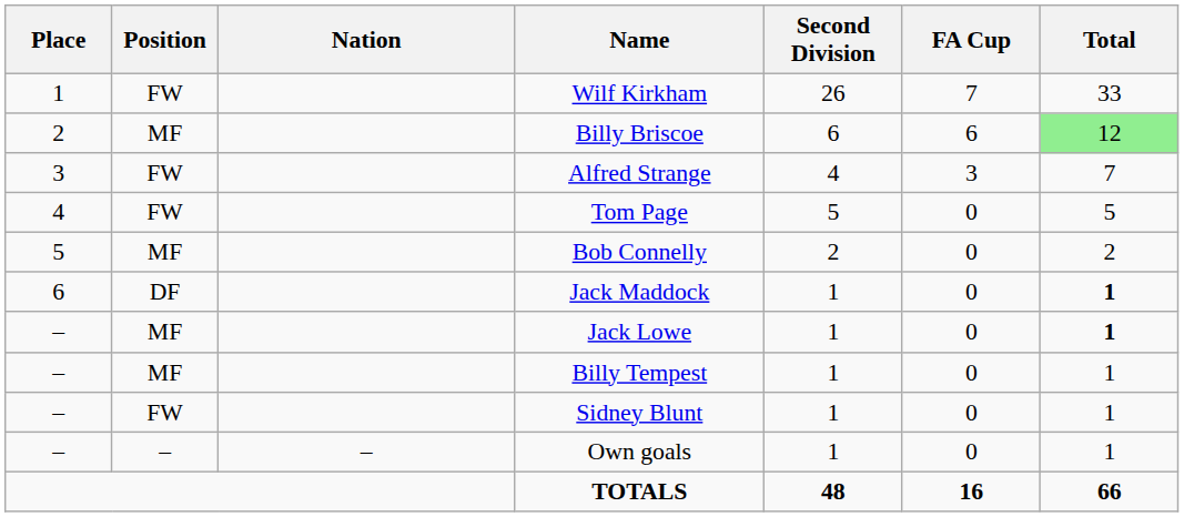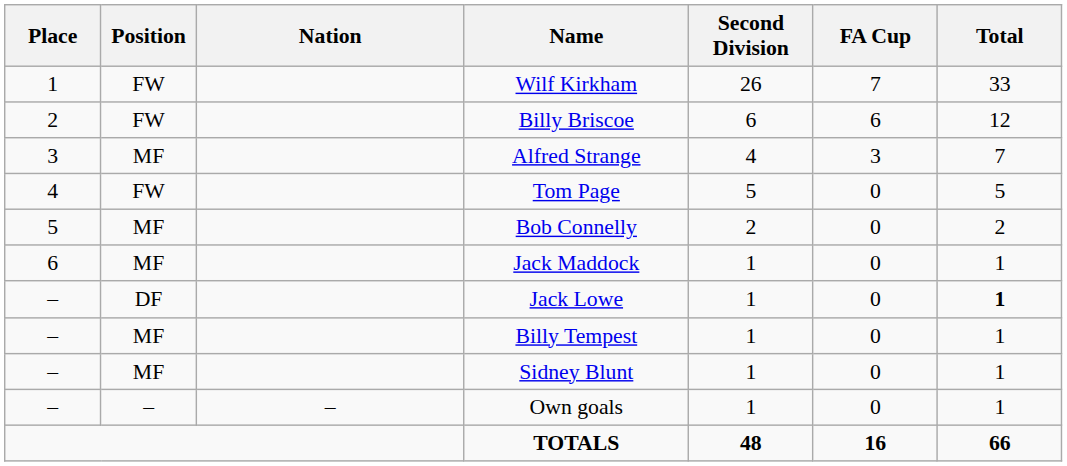Billy Briscoe | Position: MF -> FW
Billy Briscoe | Total: lightgreen background -> no background
Alfred Strange | Position: FW -> MF
Jack Maddock | Position: DF -> MF
Jack Maddock | Total: bold -> normal
Jack Lowe | Position: MF -> DF
Sidney Blunt | Position: FW -> MF
